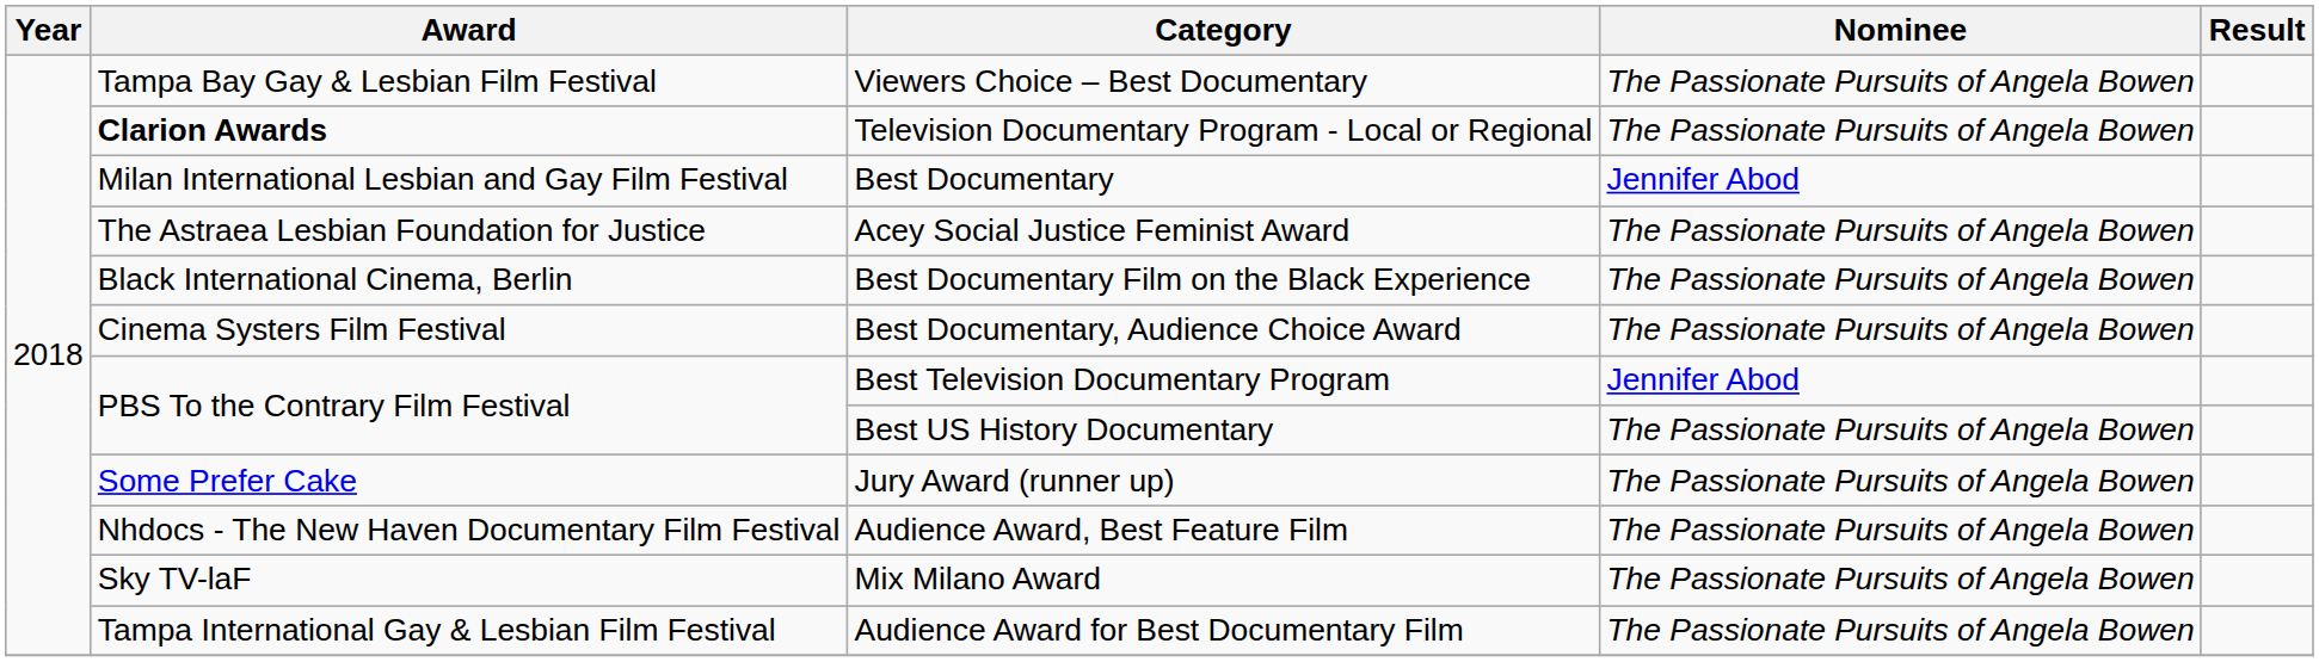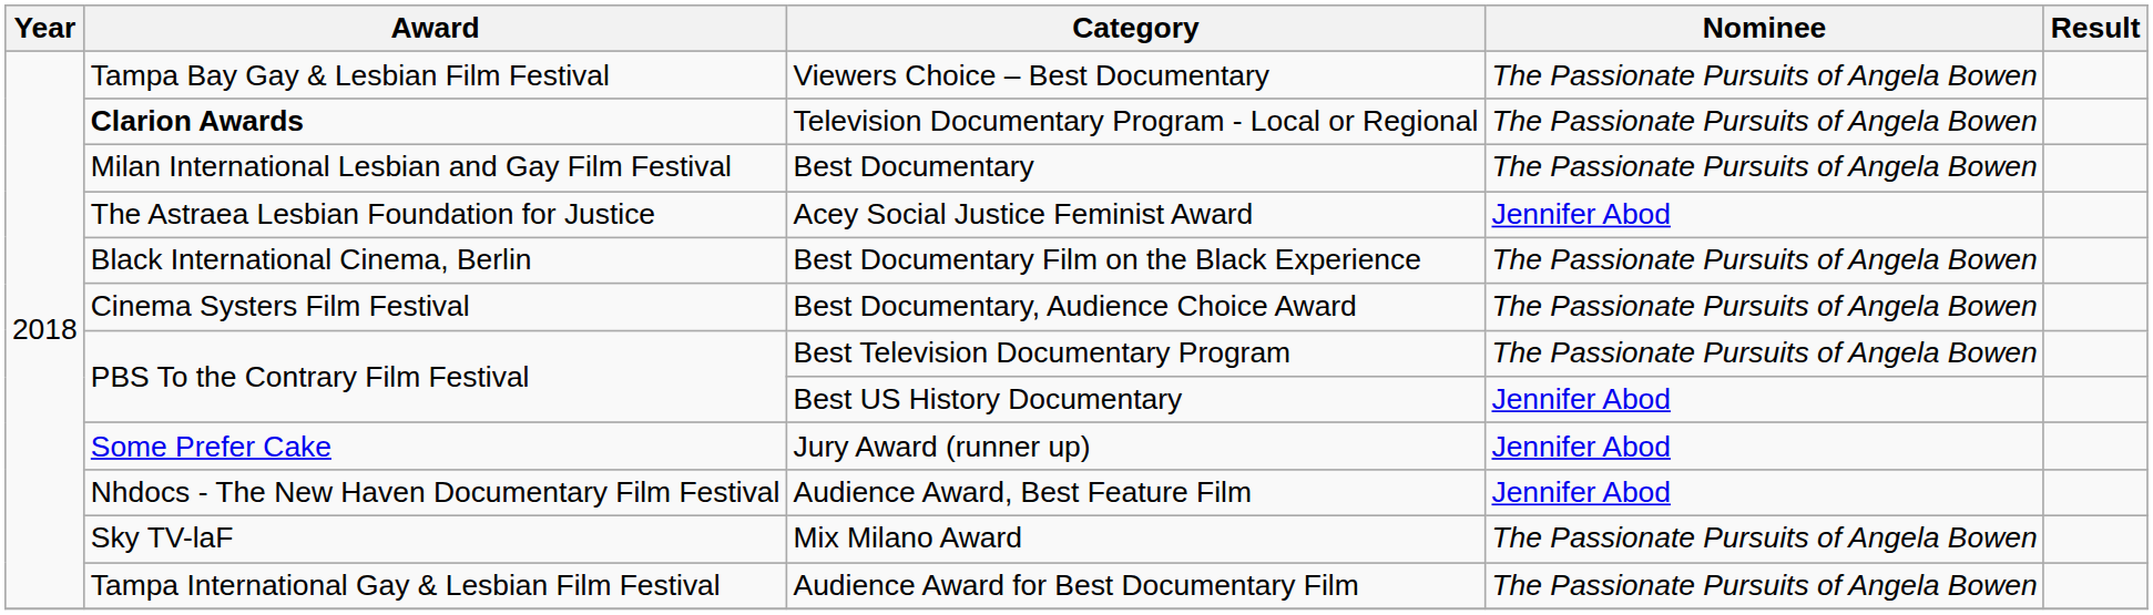Best Documentary | Nominee: Jennifer Abod -> The Passionate Pursuits of Angela Bowen
Acey Social Justice Feminist Award | Nominee: The Passionate Pursuits of Angela Bowen -> Jennifer Abod
Best Television Documentary Program | Nominee: Jennifer Abod -> The Passionate Pursuits of Angela Bowen
Best US History Documentary | Nominee: The Passionate Pursuits of Angela Bowen -> Jennifer Abod
Jury Award (runner up) | Nominee: The Passionate Pursuits of Angela Bowen -> Jennifer Abod
Audience Award, Best Feature Film | Nominee: The Passionate Pursuits of Angela Bowen -> Jennifer Abod
